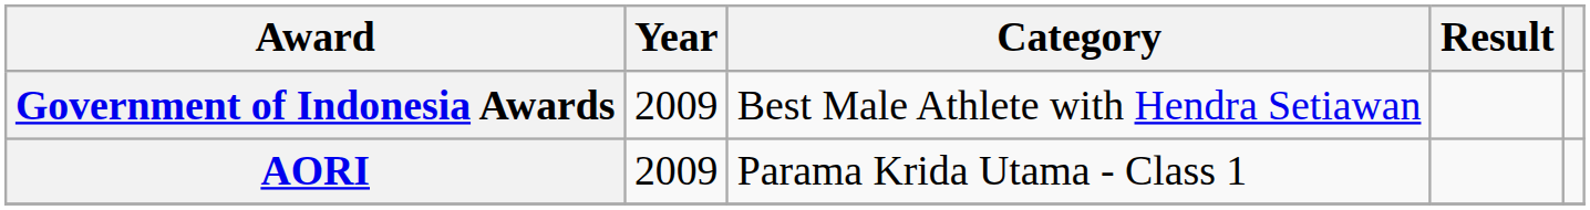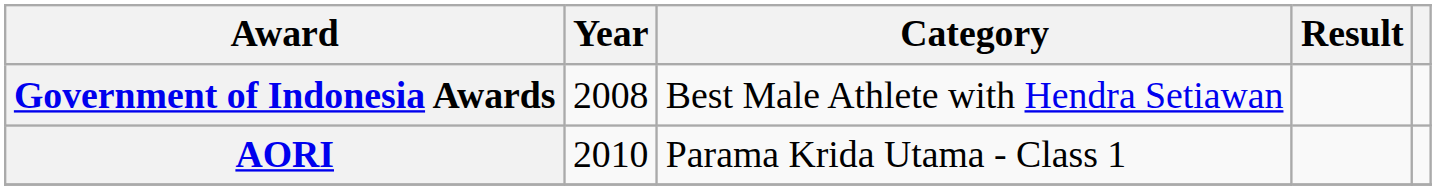Government of Indonesia Awards | Year: 2009 -> 2008
AORI | Year: 2009 -> 2010
